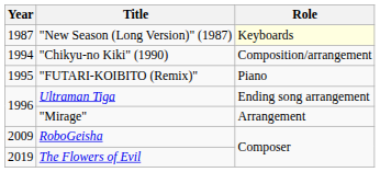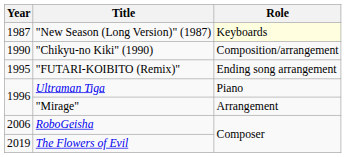"Chikyu-no Kiki" (1990) | Year: 1994 -> 1990
"FUTARI-KOIBITO (Remix)" | Role: Piano -> Ending song arrangement
Ultraman Tiga | Role: Ending song arrangement -> Piano
RoboGeisha | Year: 2009 -> 2006
